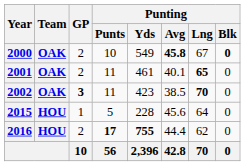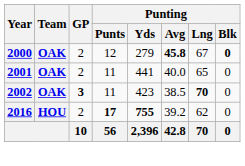2000 | Punting / Punts: 10 -> 12
2000 | Punting / Yds: 549 -> 279
2001 | Punting / Yds: 461 -> 441
2001 | Punting / Avg: 40.1 -> 40.0
2001 | Punting / Lng: bold -> normal
- row: 2015 | HOU | 1 | 5 | 228 | 45.6 | 64 | 0
2016 | Punting / Avg: 44.4 -> 39.2
